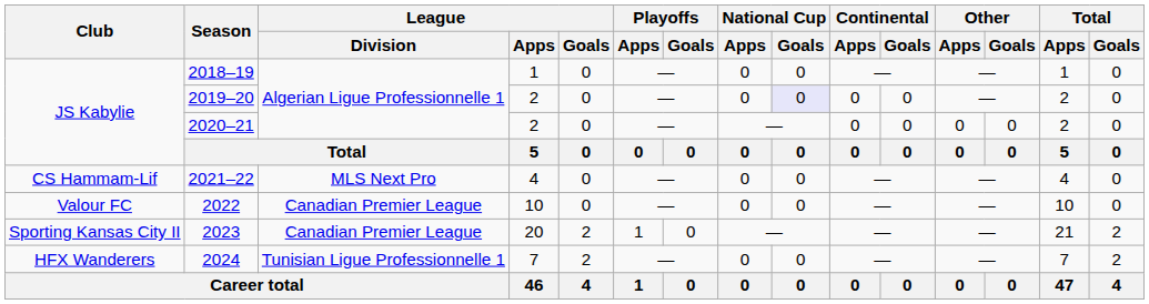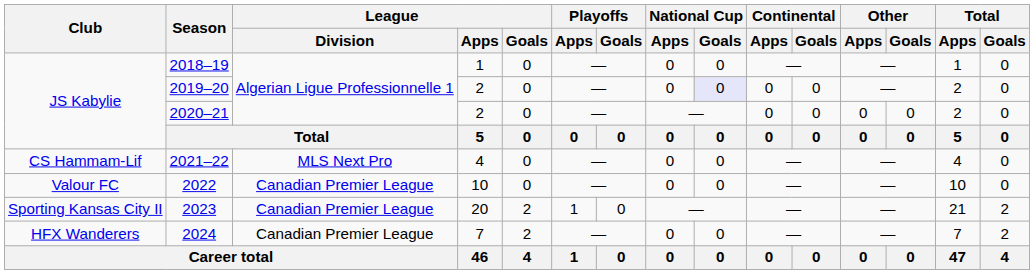2024 | League / Division: Tunisian Ligue Professionnelle 1 -> Canadian Premier League
